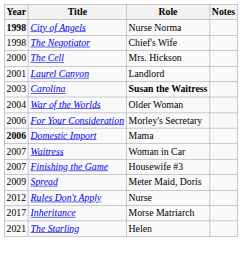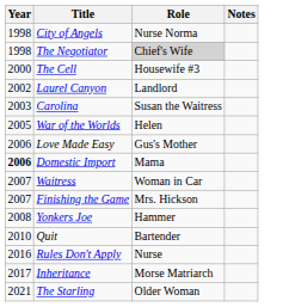City of Angels | Year: bold -> normal
The Negotiator | Role: no background -> lightgrey background
The Cell | Role: Mrs. Hickson -> Housewife #3
Laurel Canyon | Year: 2001 -> 2002
Carolina | Role: bold -> normal
War of the Worlds | Year: 2004 -> 2005
War of the Worlds | Role: Older Woman -> Helen
- row: 2006 | For Your Consideration | Morley's Secretary
+ row: 2006 | Love Made Easy | Gus's Mother
Finishing the Game | Role: Housewife #3 -> Mrs. Hickson
+ row: 2008 | Yonkers Joe | Hammer
- row: 2009 | Spread | Meter Maid, Doris
+ row: 2010 | Quit | Bartender
Rules Don't Apply | Year: 2012 -> 2016
The Starling | Role: Helen -> Older Woman
